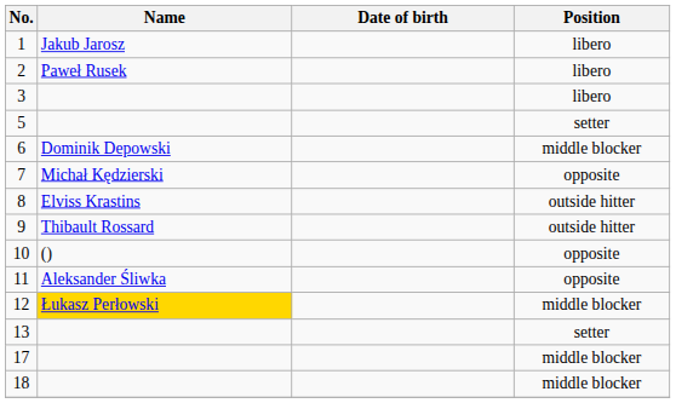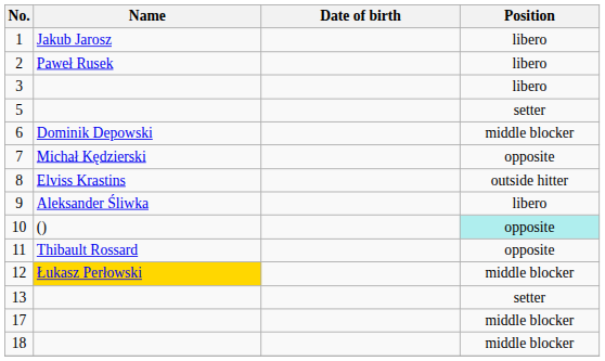9 | Name: Thibault Rossard -> Aleksander Śliwka
9 | Position: outside hitter -> libero
10 | Position: no background -> paleturquoise background
11 | Name: Aleksander Śliwka -> Thibault Rossard
